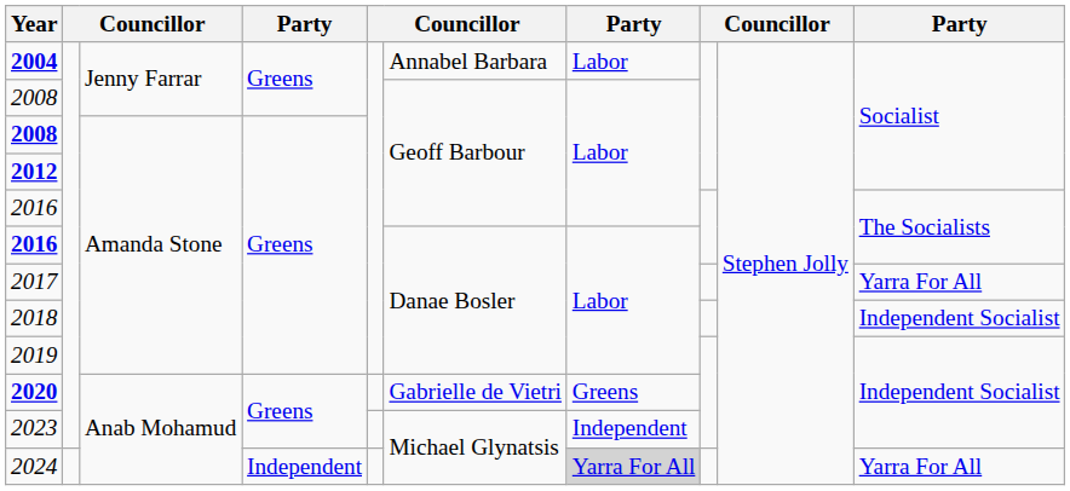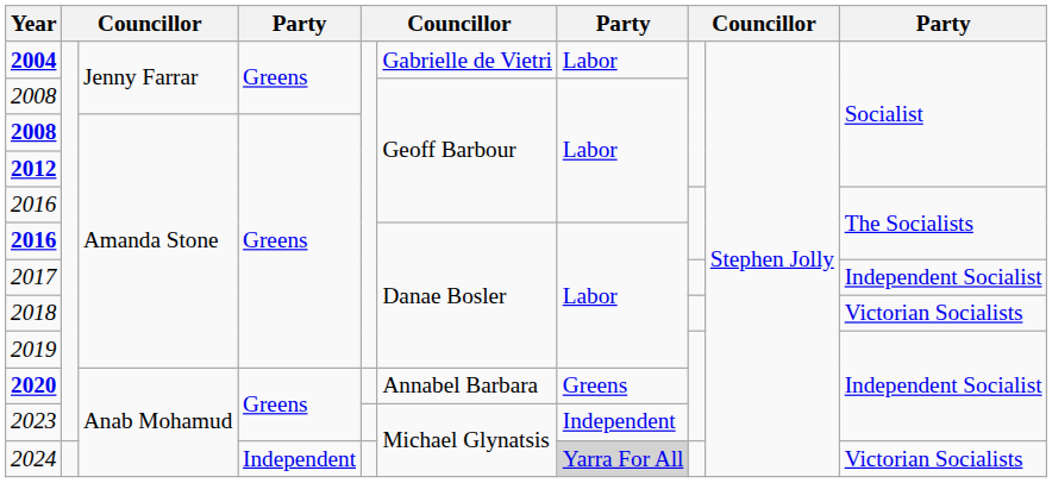2004 | column 6: Annabel Barbara -> Gabrielle de Vietri
2017 | column 10: Yarra For All -> Independent Socialist
2018 | column 10: Independent Socialist -> Victorian Socialists
2020 | column 6: Gabrielle de Vietri -> Annabel Barbara
2024 | column 10: Yarra For All -> Victorian Socialists
